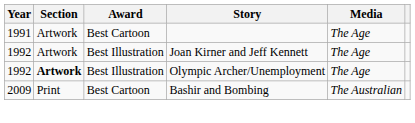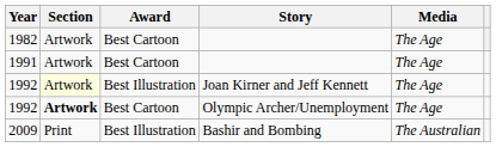+ row: 1982 | Artwork | Best Cartoon | The Age
1992 / Joan Kirner and Jeff Kennett | Section: no background -> lightyellow background
1992 / Olympic Archer/Unemployment | Award: Best Illustration -> Best Cartoon
2009 | Award: Best Cartoon -> Best Illustration
